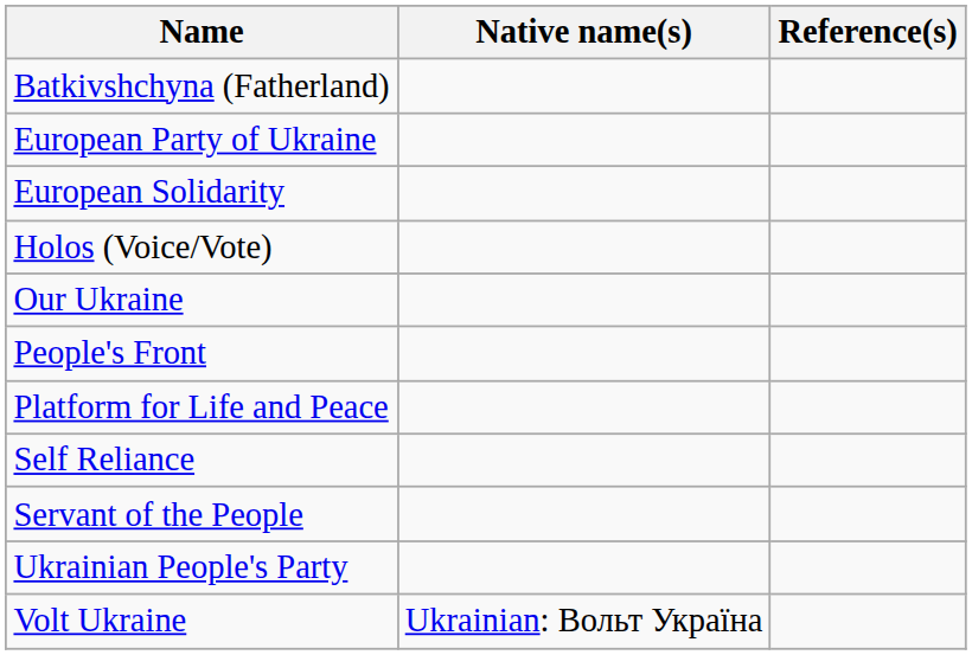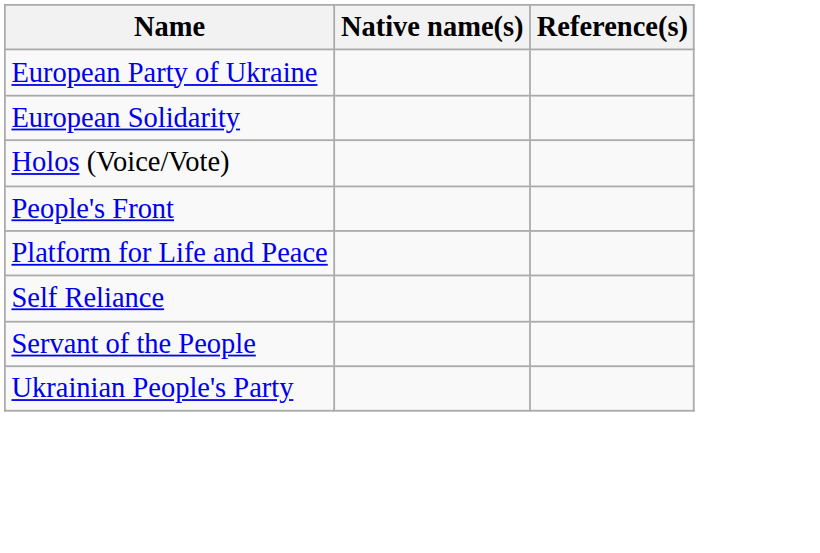- row: Batkivshchyna (Fatherland)
- row: Our Ukraine
- row: Volt Ukraine | Ukrainian: Вольт Україна
